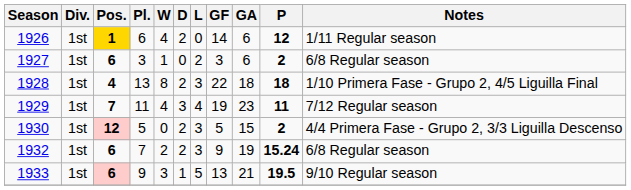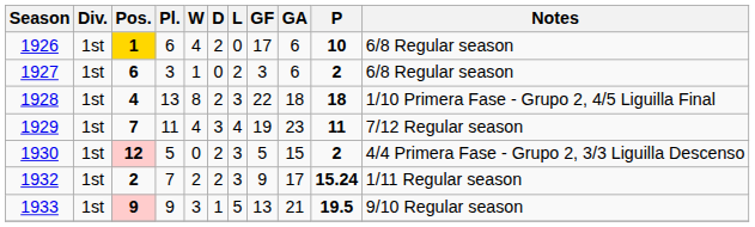1926 | GF: 14 -> 17
1926 | P: 12 -> 10
1926 | Notes: 1/11 Regular season -> 6/8 Regular season
1932 | Pos.: 6 -> 2
1932 | GA: 19 -> 17
1932 | Notes: 6/8 Regular season -> 1/11 Regular season
1933 | Pos.: 6 -> 9
